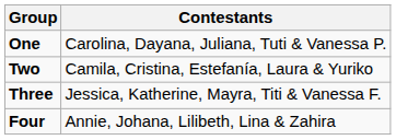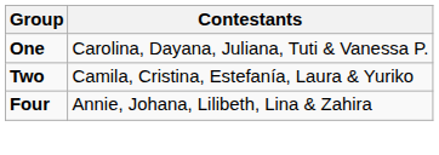- row: Three | Jessica, Katherine, Mayra, Titi & Vanessa F.
